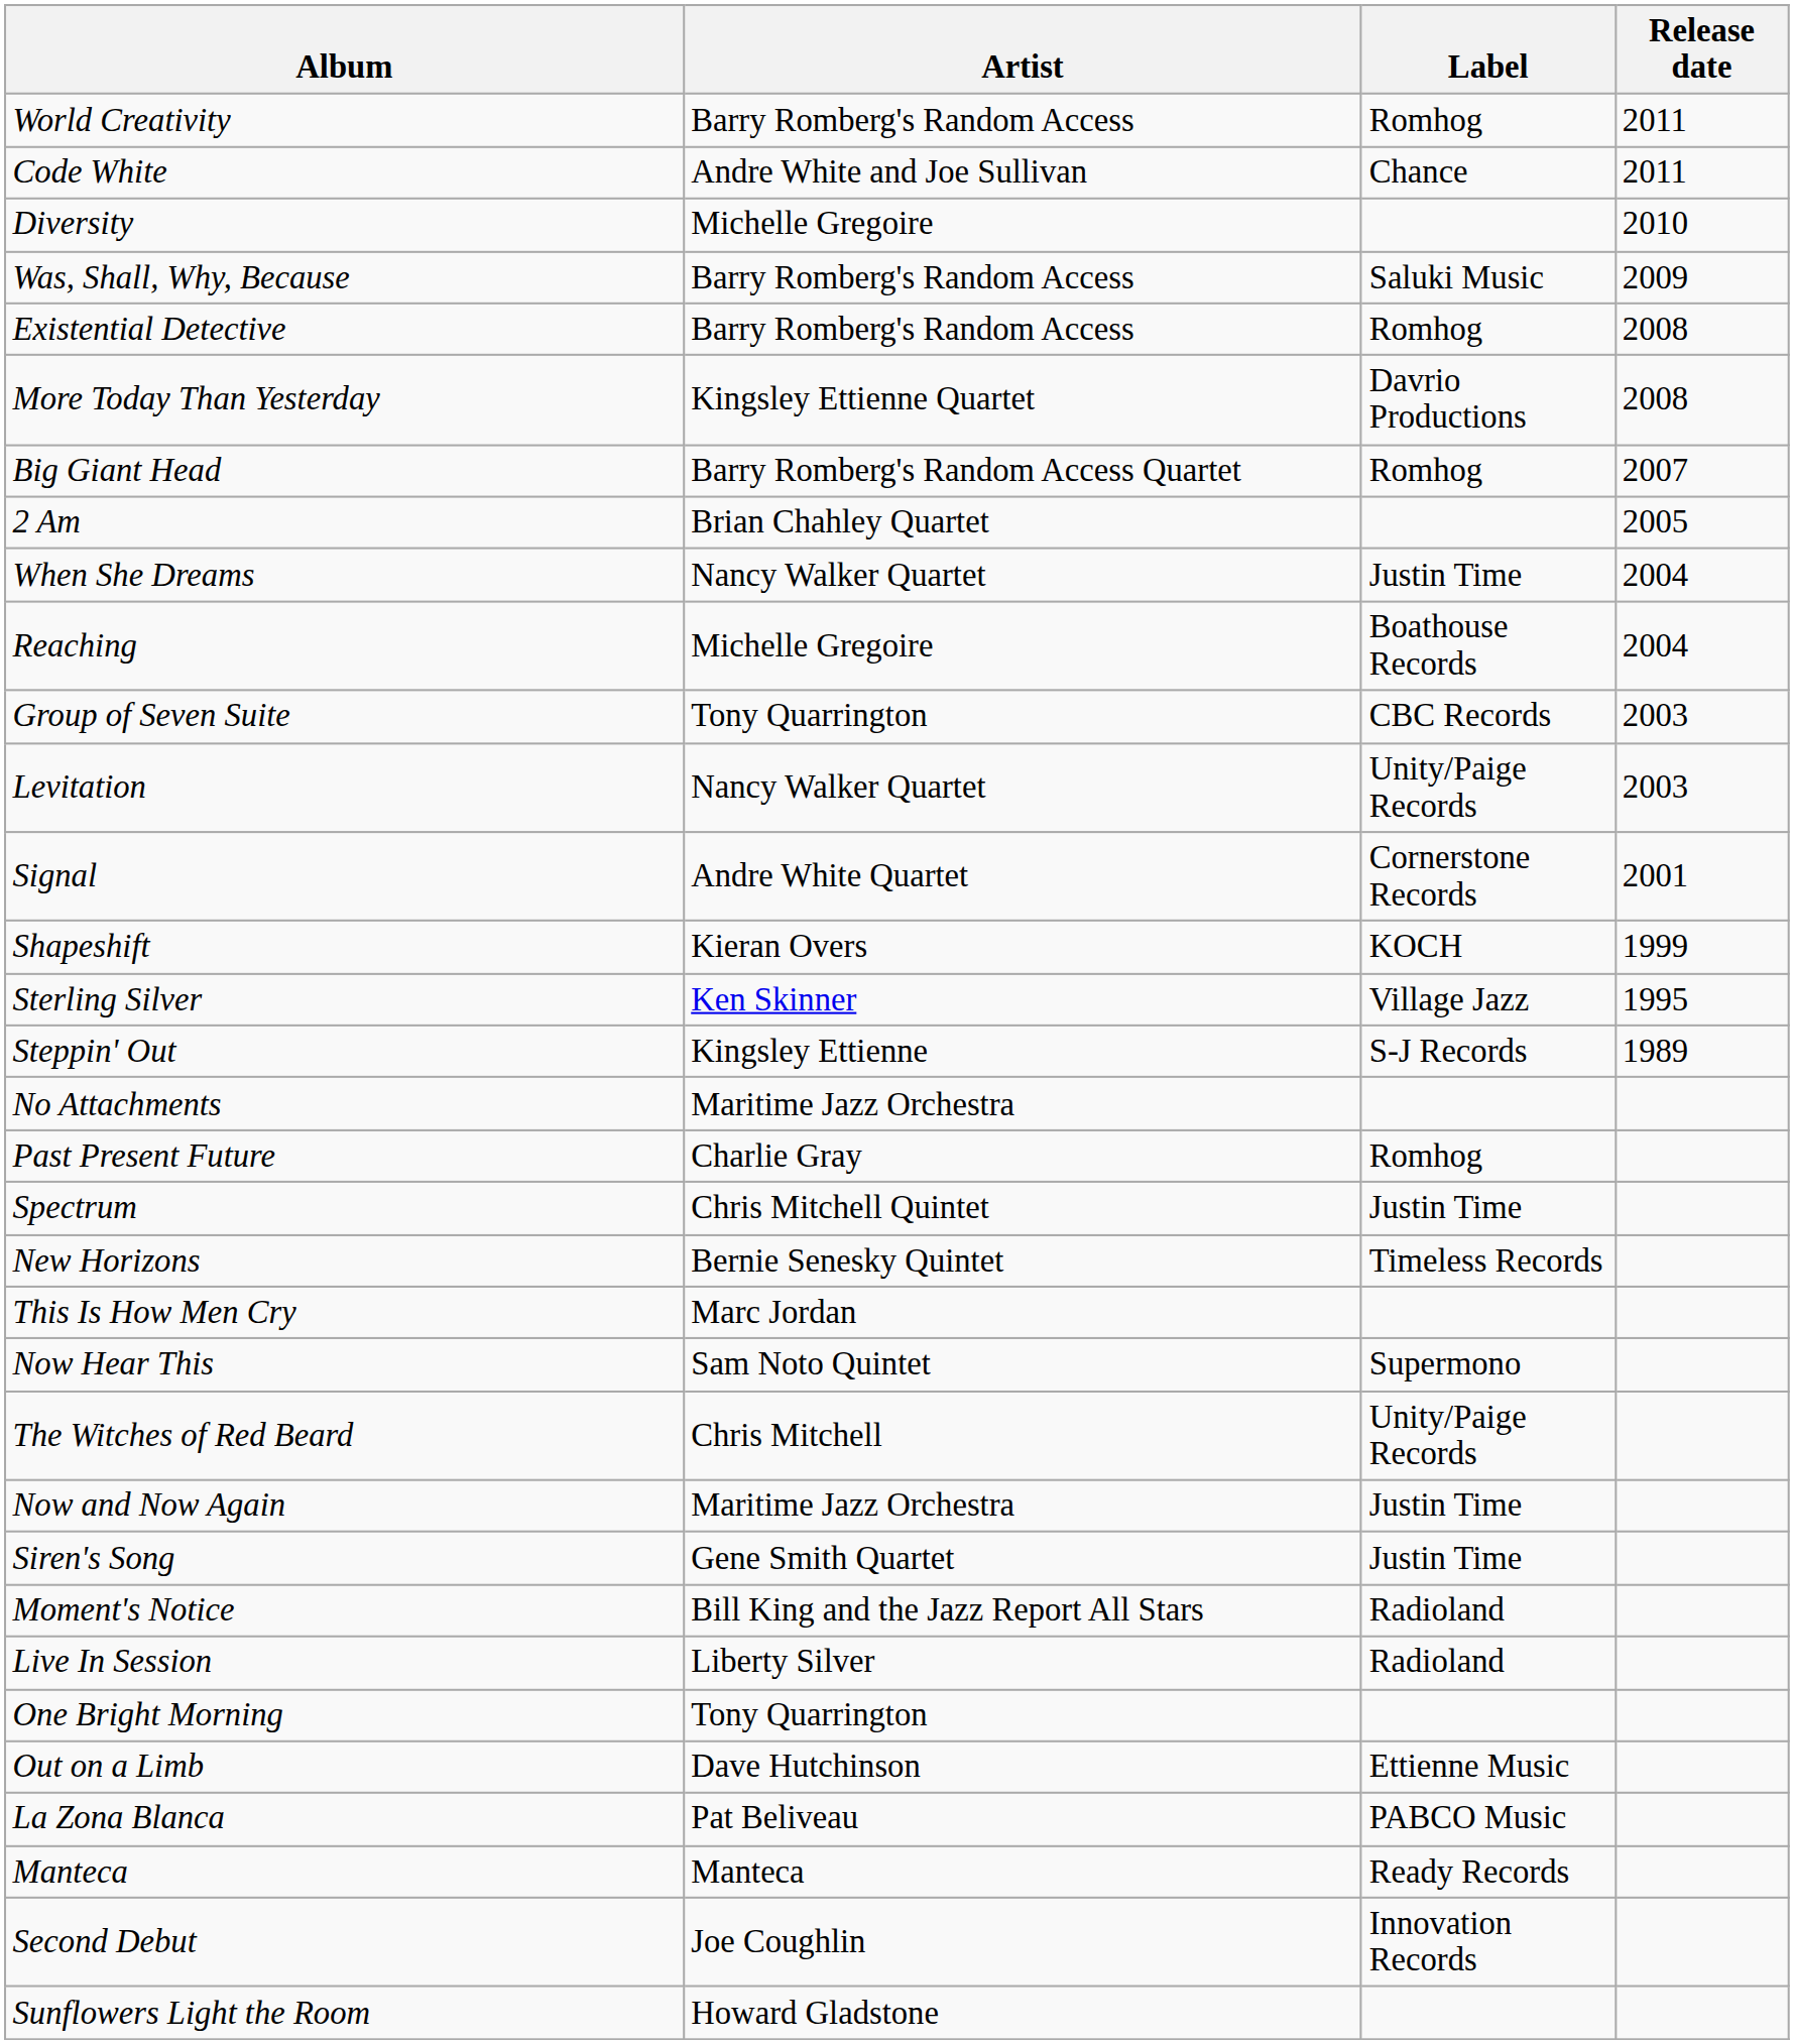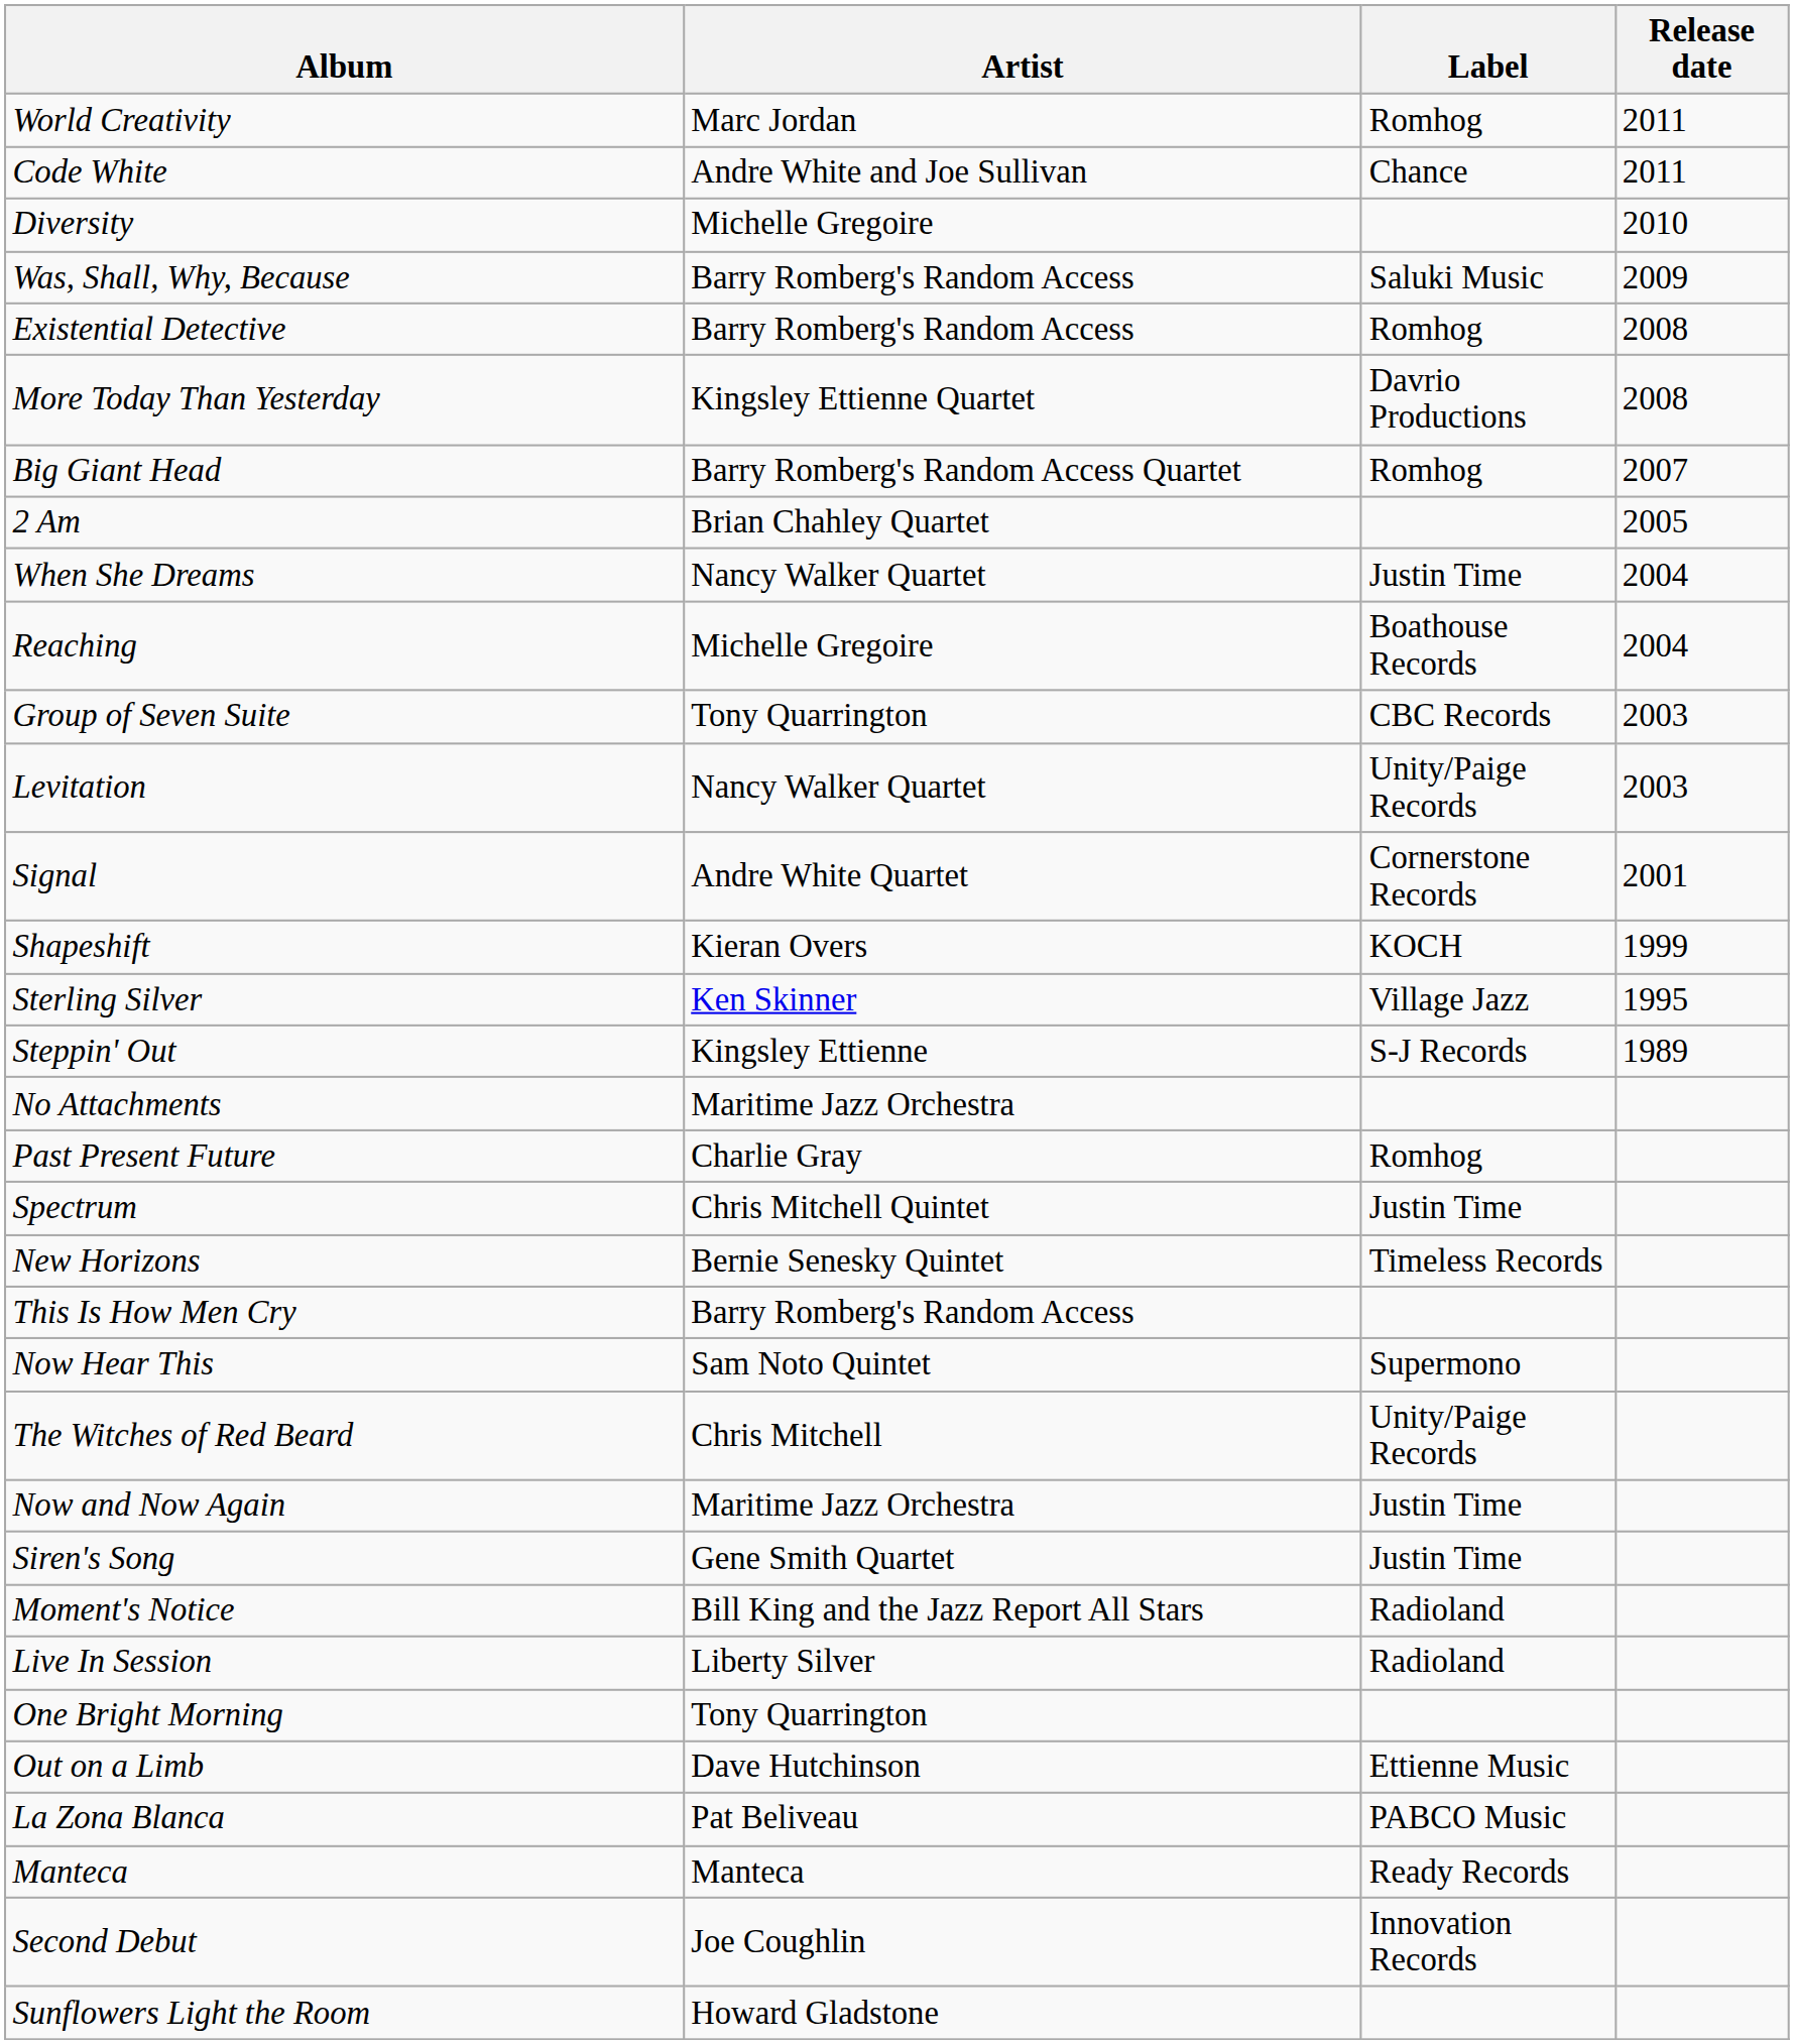World Creativity | Artist: Barry Romberg's Random Access -> Marc Jordan
This Is How Men Cry | Artist: Marc Jordan -> Barry Romberg's Random Access
